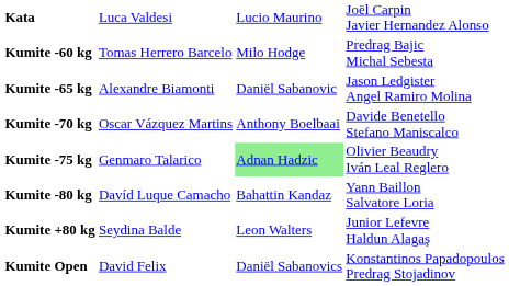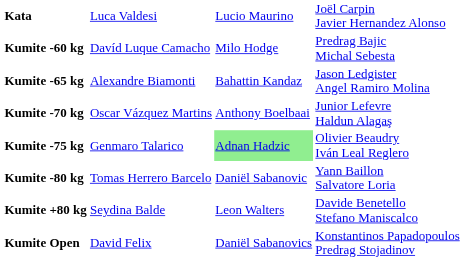Kumite -60 kg | column 2: Tomas Herrero Barcelo -> Davíd Luque Camacho
Kumite -65 kg | column 3: Daniël Sabanovic -> Bahattin Kandaz
Kumite -70 kg | column 4: Davide Benetello Stefano Maniscalco -> Junior Lefevre Haldun Alagaş
Kumite -80 kg | column 2: Davíd Luque Camacho -> Tomas Herrero Barcelo
Kumite -80 kg | column 3: Bahattin Kandaz -> Daniël Sabanovic
Kumite +80 kg | column 4: Junior Lefevre Haldun Alagaş -> Davide Benetello Stefano Maniscalco
